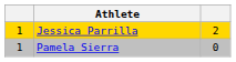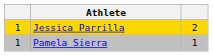Pamela Sierra | column 3: 0 -> 1
